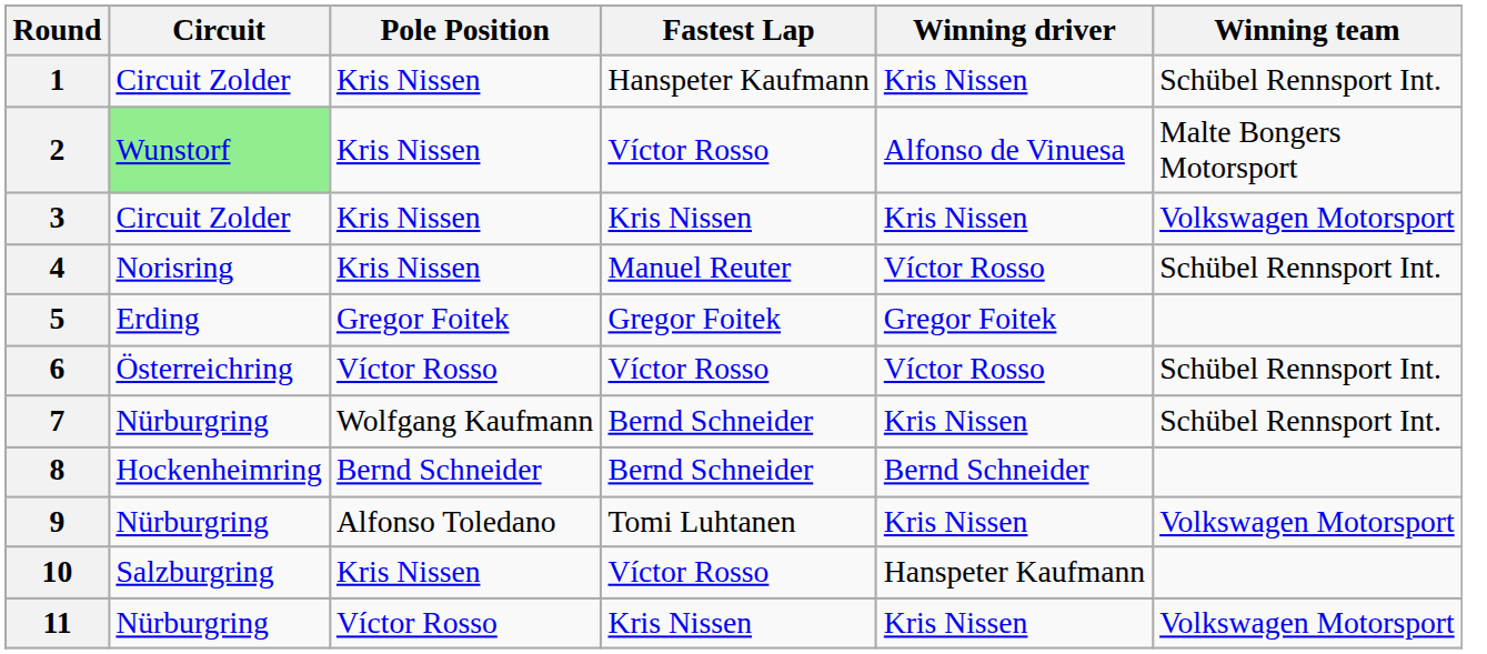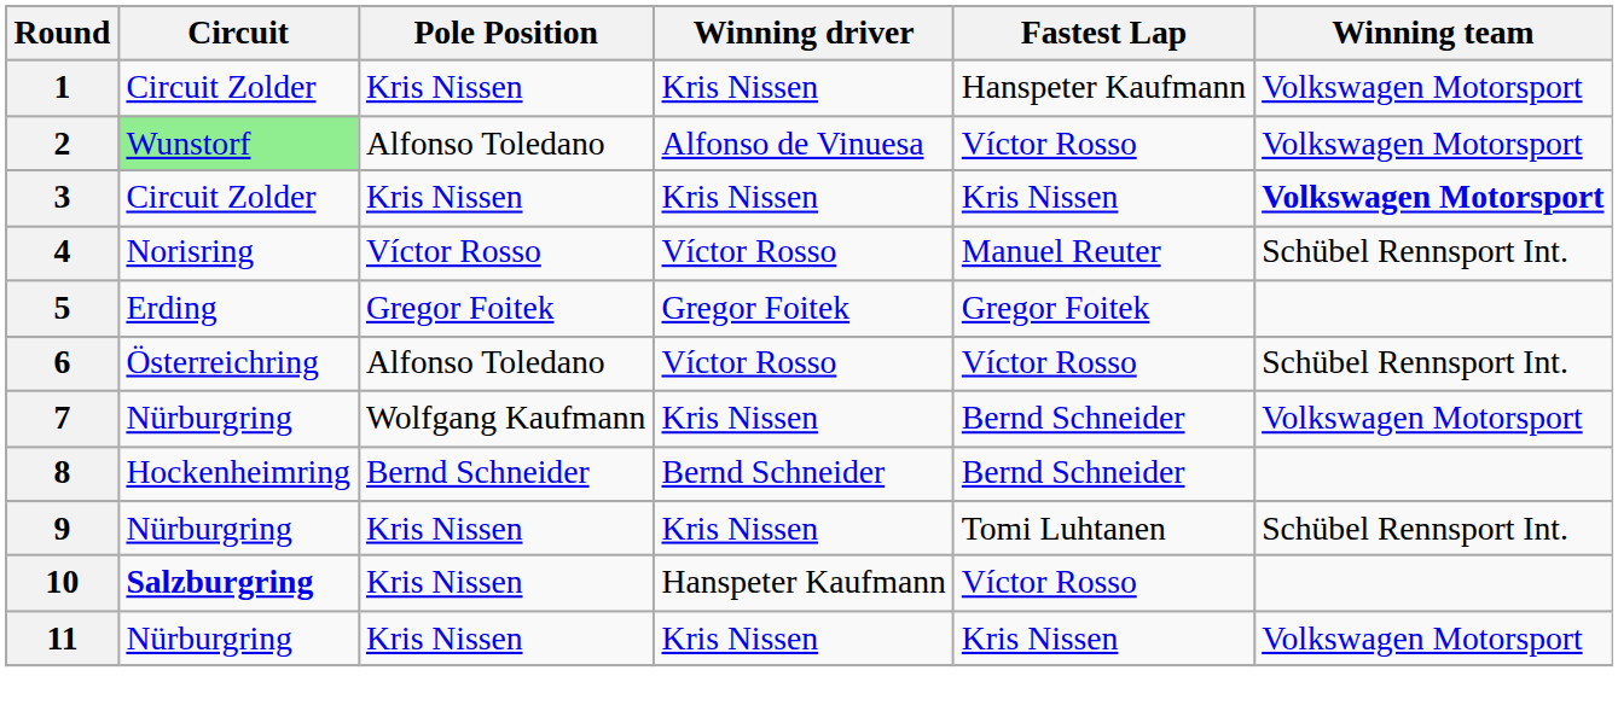columns swapped: Fastest Lap <-> Winning driver
1 | Winning team: Schübel Rennsport Int. -> Volkswagen Motorsport
2 | Pole Position: Kris Nissen -> Alfonso Toledano
2 | Winning team: Malte Bongers Motorsport -> Volkswagen Motorsport
3 | Winning team: normal -> bold
4 | Pole Position: Kris Nissen -> Víctor Rosso
6 | Pole Position: Víctor Rosso -> Alfonso Toledano
7 | Winning team: Schübel Rennsport Int. -> Volkswagen Motorsport
9 | Pole Position: Alfonso Toledano -> Kris Nissen
9 | Winning team: Volkswagen Motorsport -> Schübel Rennsport Int.
10 | Circuit: normal -> bold
11 | Pole Position: Víctor Rosso -> Kris Nissen
